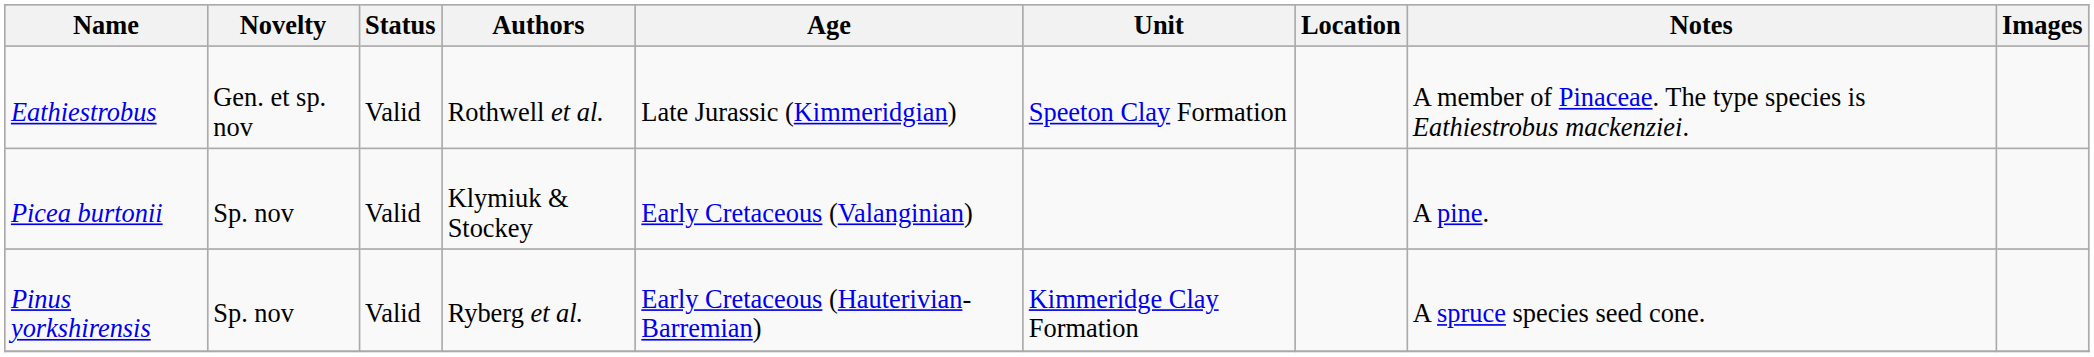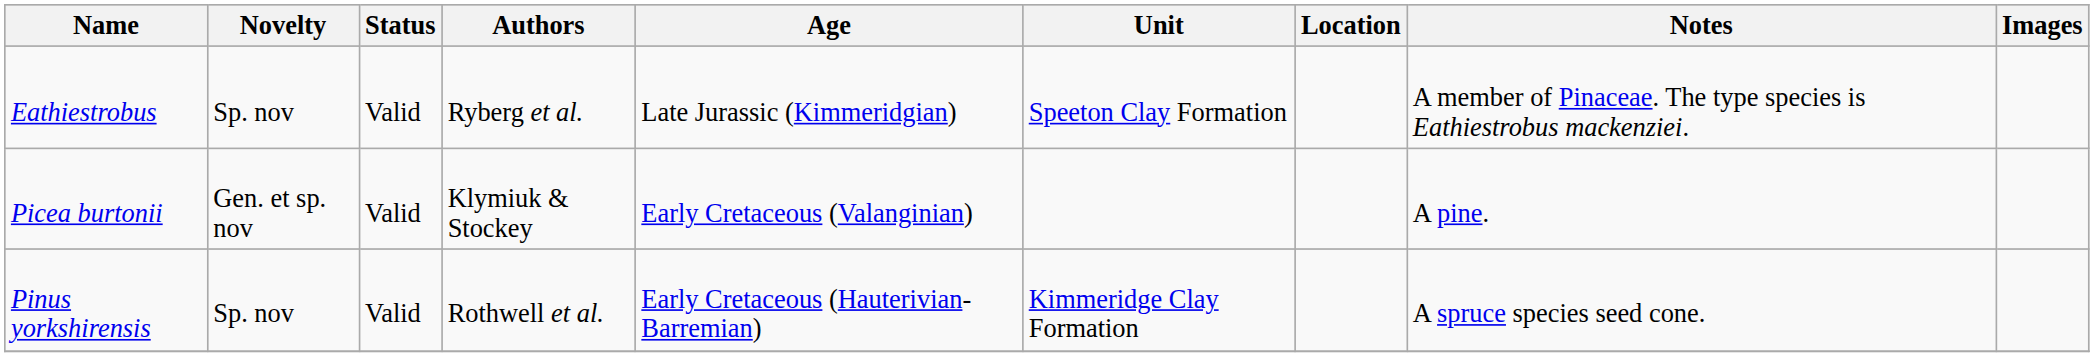Eathiestrobus | Novelty: Gen. et sp. nov -> Sp. nov
Eathiestrobus | Authors: Rothwell et al. -> Ryberg et al.
Picea burtonii | Novelty: Sp. nov -> Gen. et sp. nov
Pinus yorkshirensis | Authors: Ryberg et al. -> Rothwell et al.
